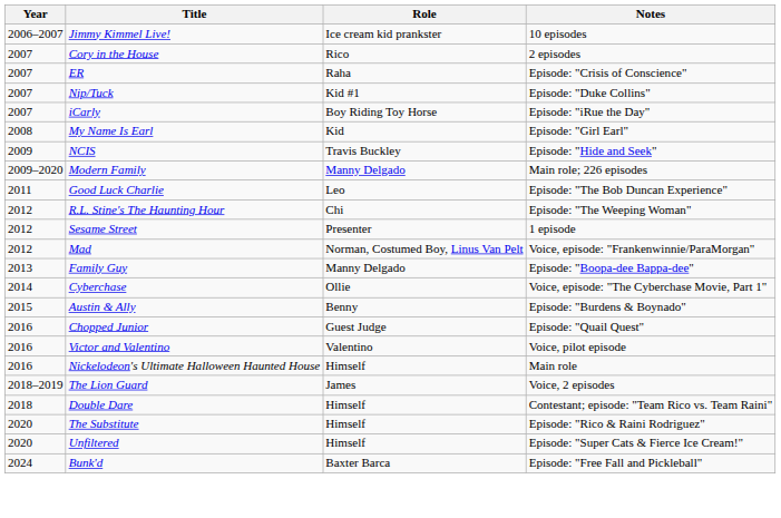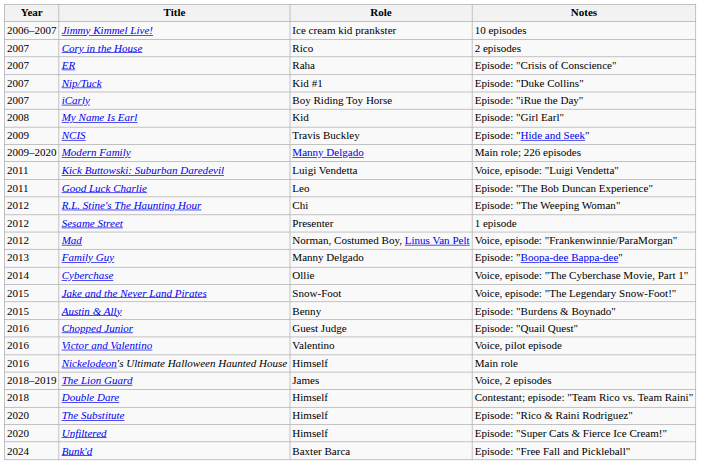+ row: 2011 | Kick Buttowski: Suburban Daredevil | Luigi Vendetta | Voice, episode: "Luigi Vendetta"
+ row: 2015 | Jake and the Never Land Pirates | Snow-Foot | Voice, episode: "The Legendary Snow-Foot!"
